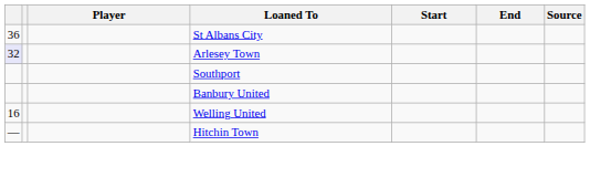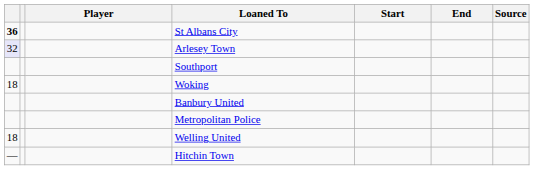St Albans City | column 1: normal -> bold
+ row: 18 | Woking
+ row: Metropolitan Police
Welling United | column 1: 16 -> 18
